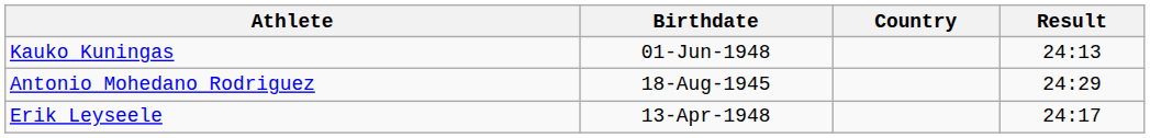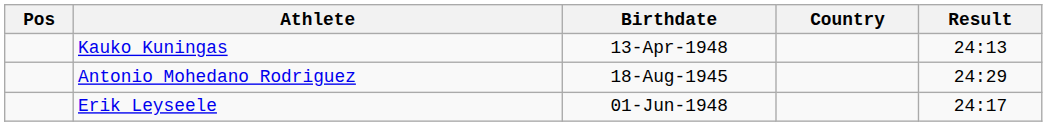+ column: Pos
Kauko Kuningas | Birthdate: 01-Jun-1948 -> 13-Apr-1948
Erik Leyseele | Birthdate: 13-Apr-1948 -> 01-Jun-1948
